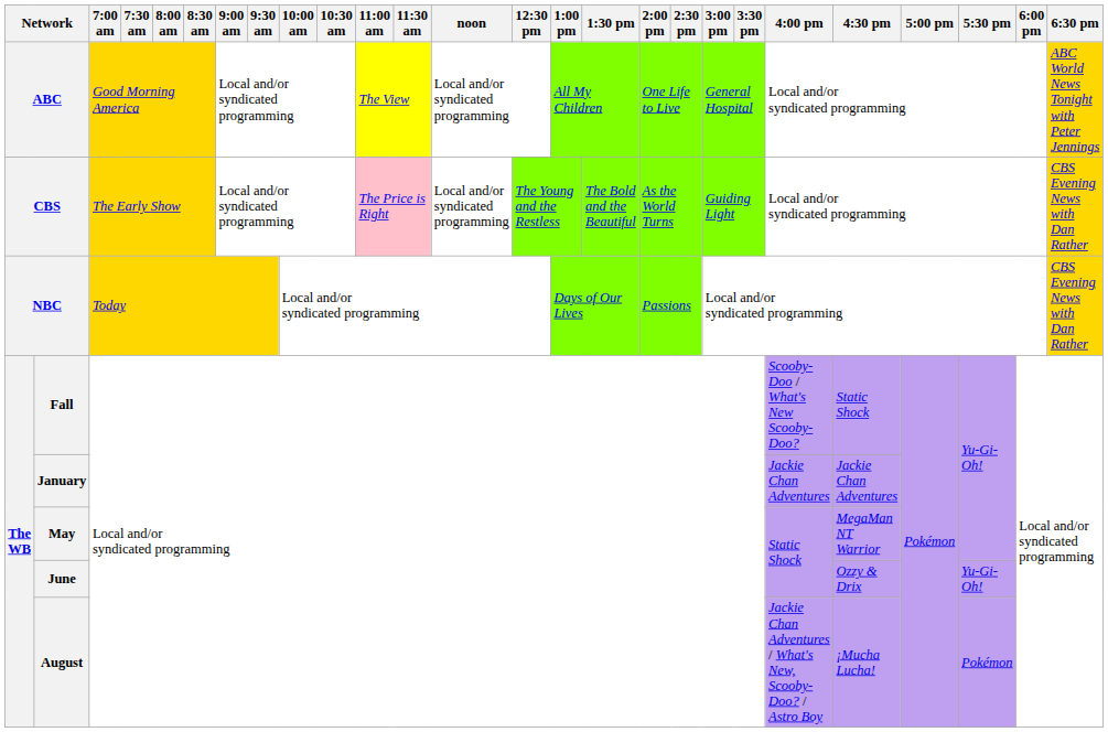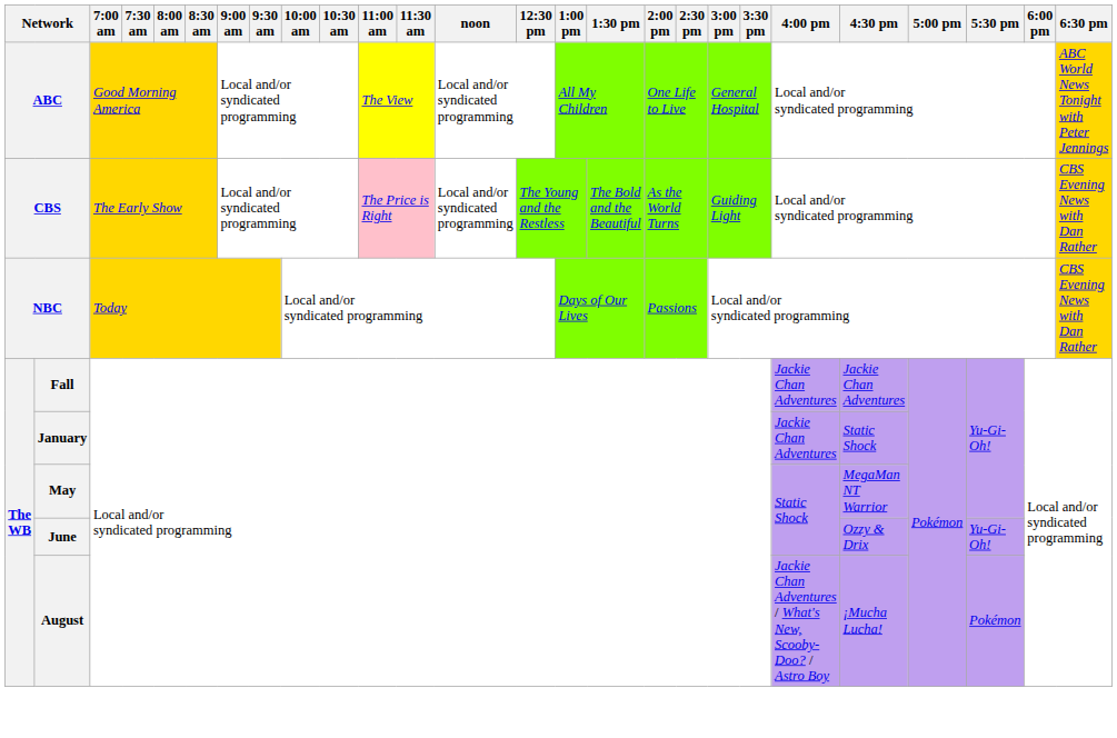Fall | 4:00 pm: Scooby-Doo / What's New Scooby-Doo? -> Jackie Chan Adventures
Fall | 4:30 pm: Static Shock -> Jackie Chan Adventures
January | 4:30 pm: Jackie Chan Adventures -> Static Shock
